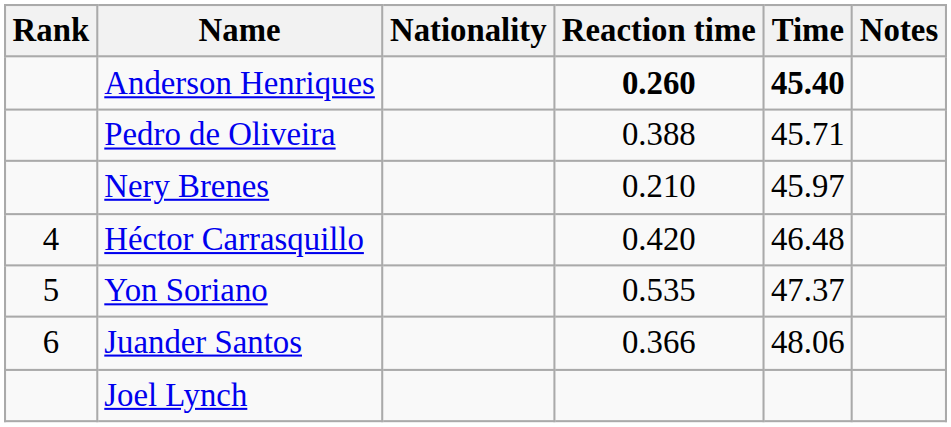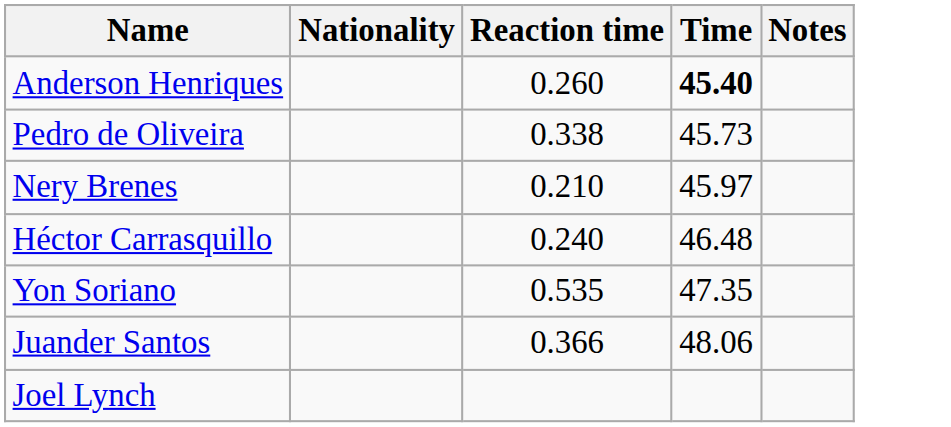- column: Rank | 4 | 5 | 6
Anderson Henriques | Reaction time: bold -> normal
Pedro de Oliveira | Reaction time: 0.388 -> 0.338
Pedro de Oliveira | Time: 45.71 -> 45.73
Héctor Carrasquillo | Reaction time: 0.420 -> 0.240
Yon Soriano | Time: 47.37 -> 47.35
